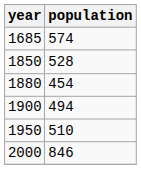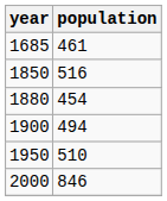1685 | population: 574 -> 461
1850 | population: 528 -> 516
